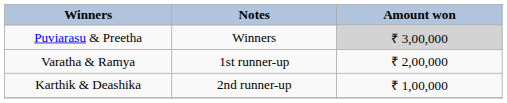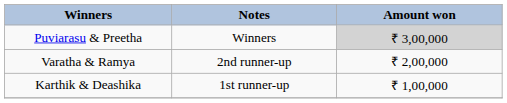Varatha & Ramya | Notes: 1st runner-up -> 2nd runner-up
Karthik & Deashika | Notes: 2nd runner-up -> 1st runner-up
